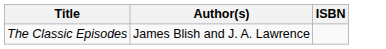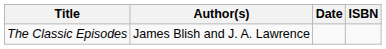+ column: Date
